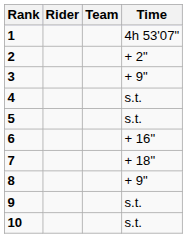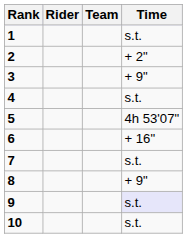1 | Time: 4h 53'07" -> s.t.
5 | Time: s.t. -> 4h 53'07"
7 | Time: + 18" -> s.t.
9 | Time: no background -> lavender background
